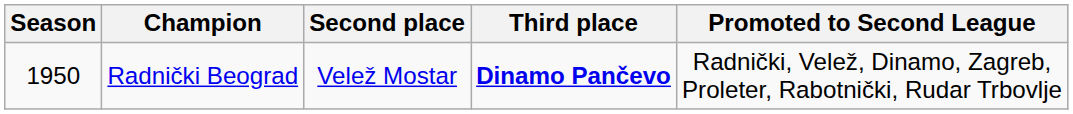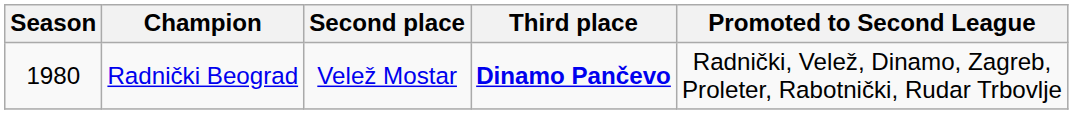Radnički Beograd | Season: 1950 -> 1980
